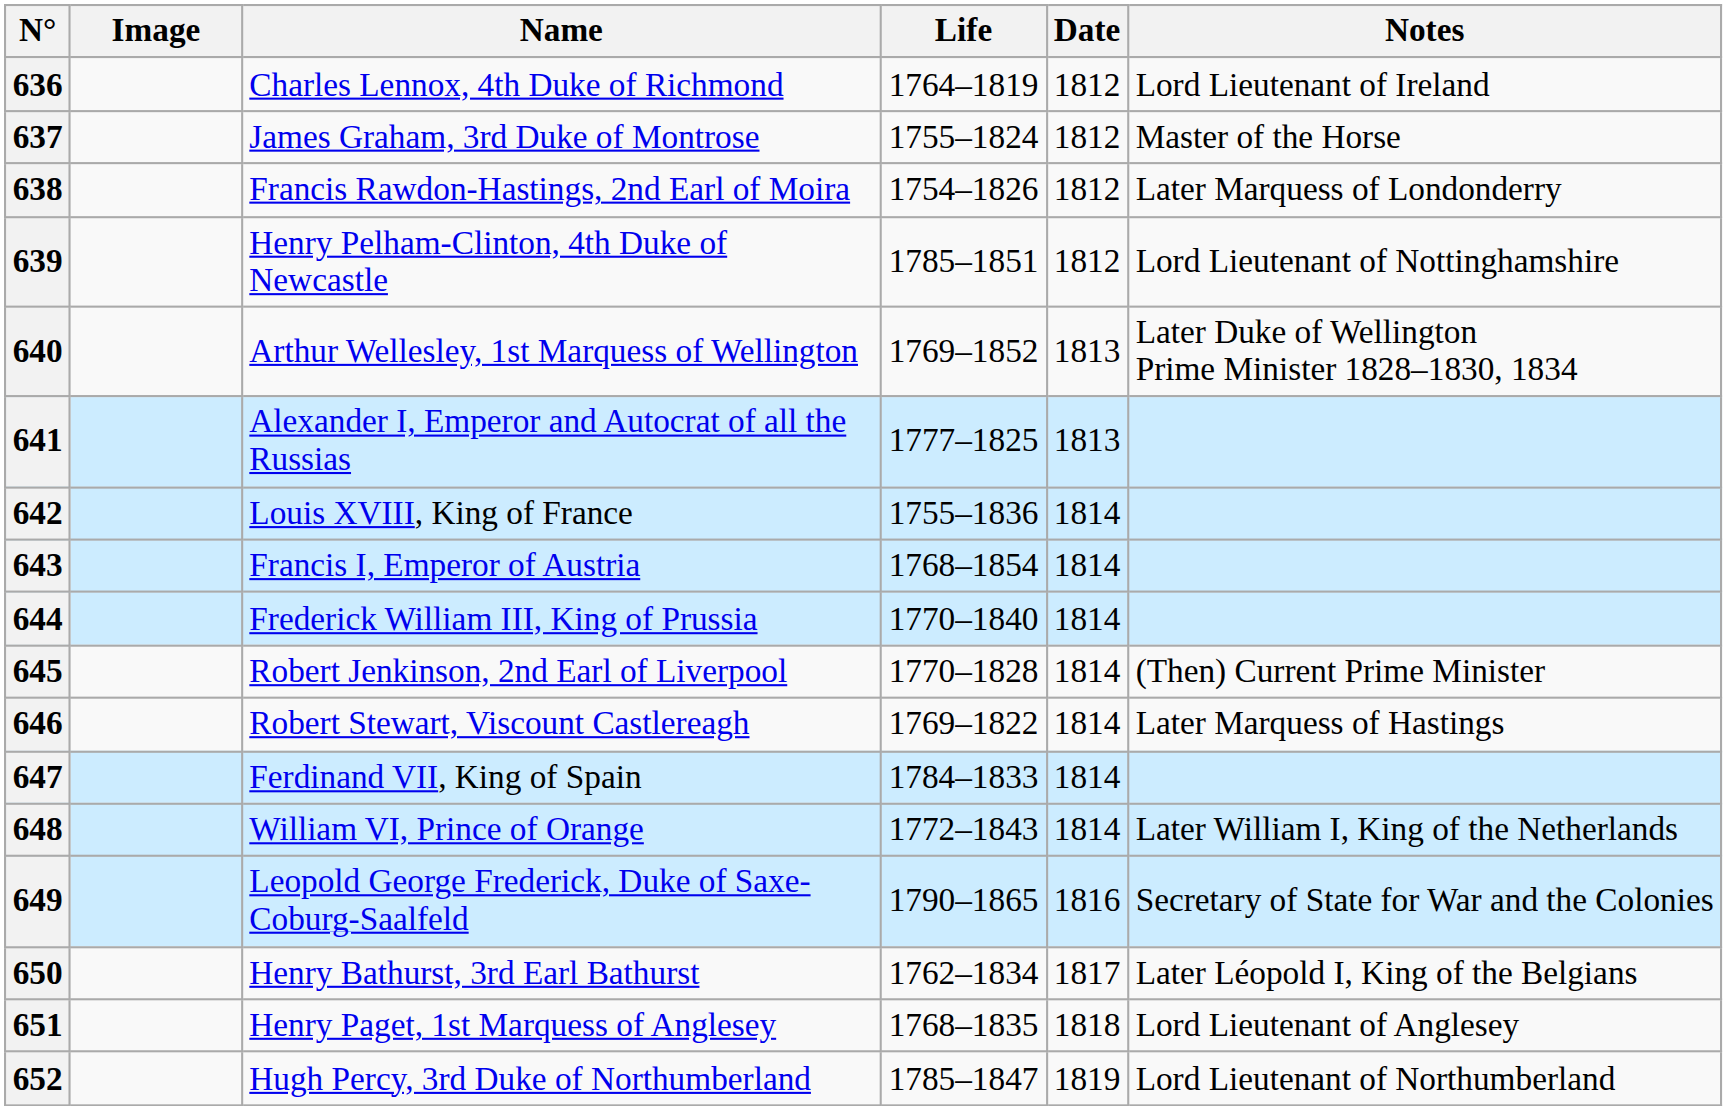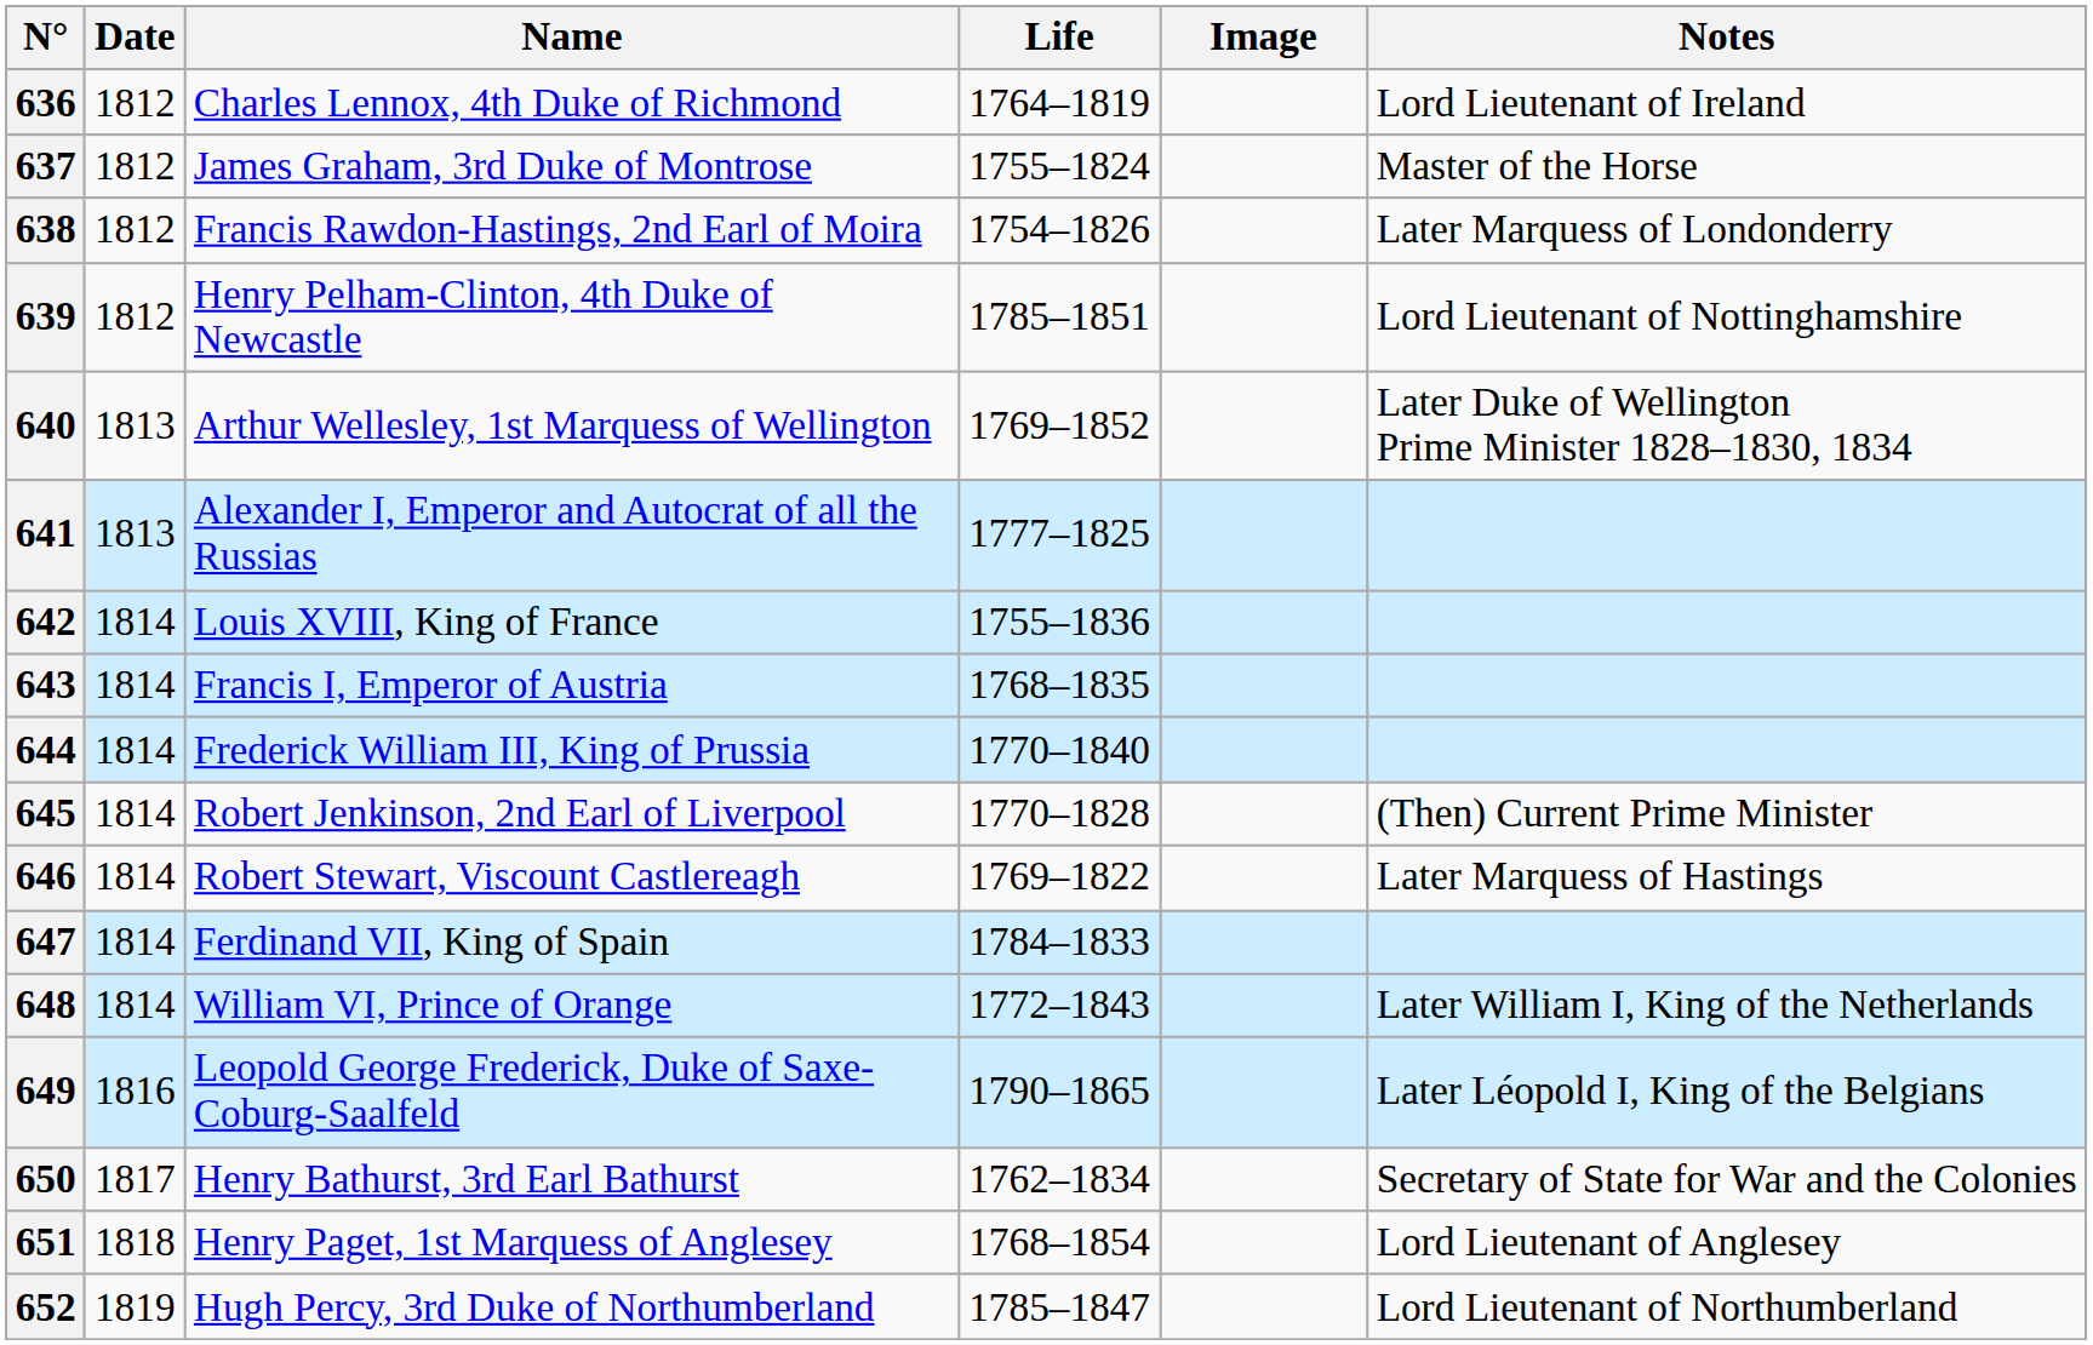columns swapped: Image <-> Date
643 | Life: 1768–1854 -> 1768–1835
649 | Notes: Secretary of State for War and the Colonies -> Later Léopold I, King of the Belgians
650 | Notes: Later Léopold I, King of the Belgians -> Secretary of State for War and the Colonies
651 | Life: 1768–1835 -> 1768–1854
